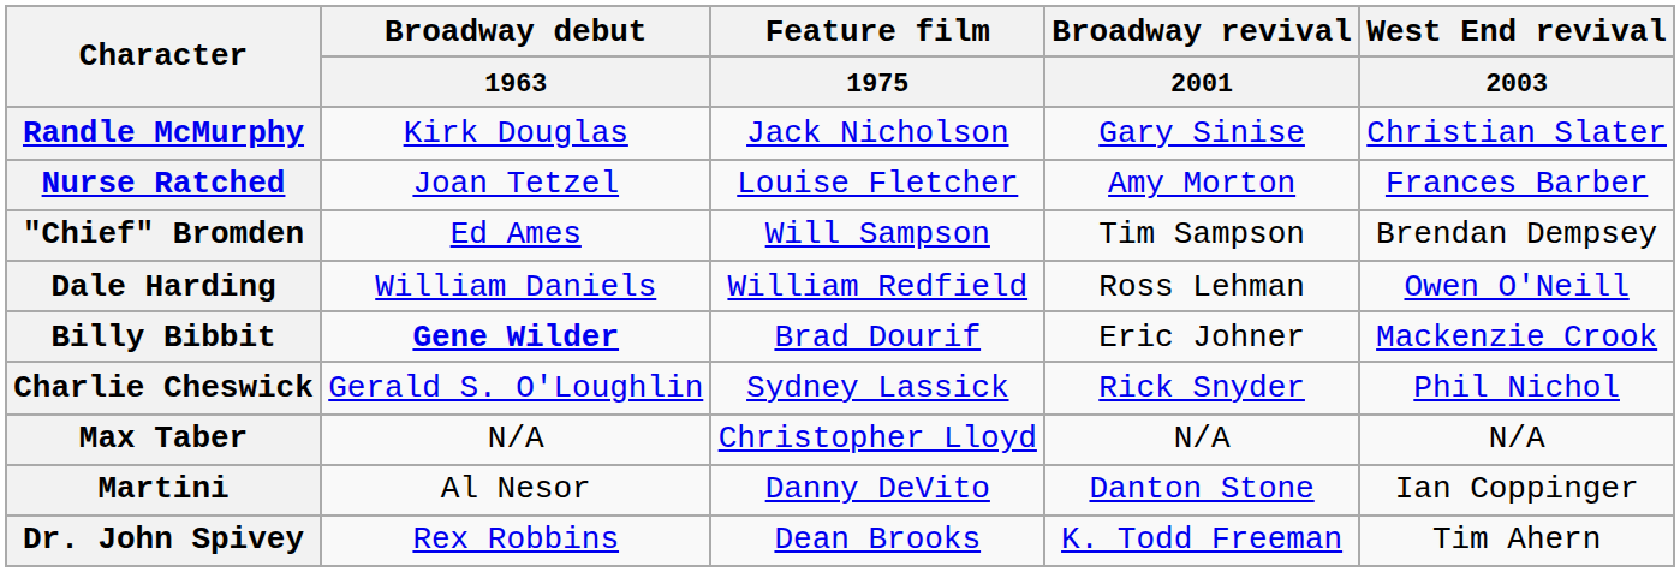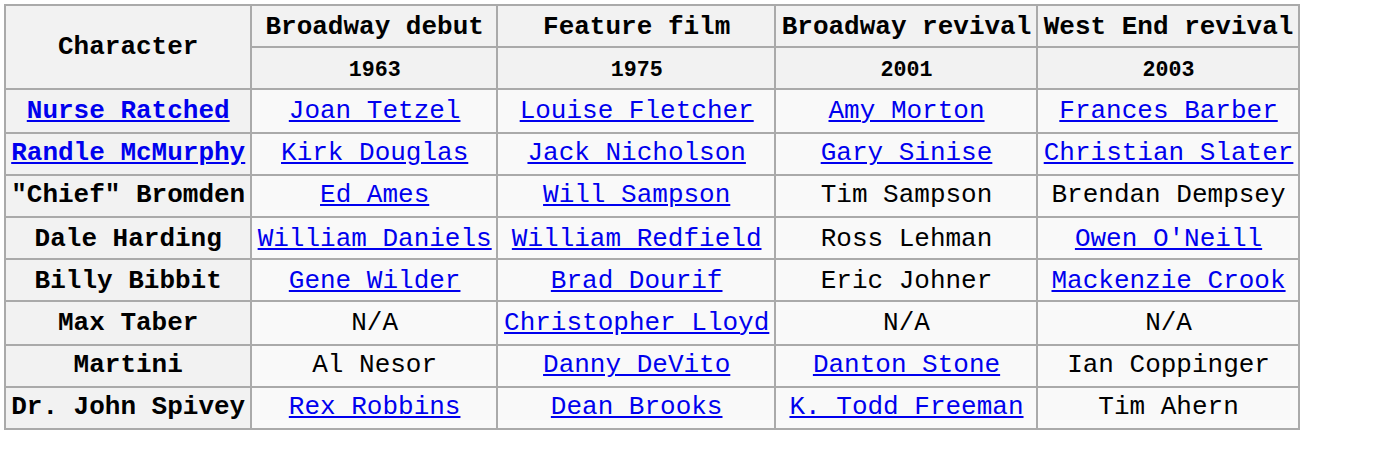rows swapped: Randle McMurphy <-> Nurse Ratched
Billy Bibbit | Broadway debut / 1963: bold -> normal
- row: Charlie Cheswick | Gerald S. O'Loughlin | Sydney Lassick | Rick Snyder | Phil Nichol
